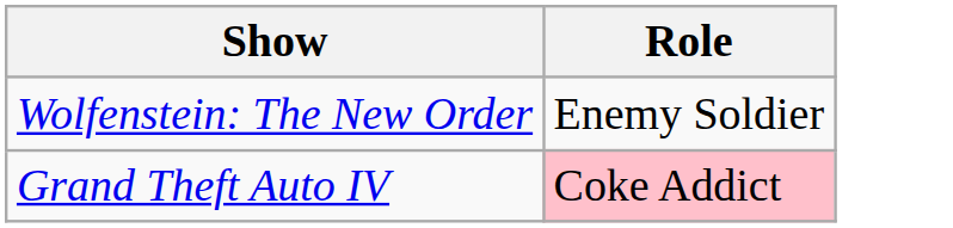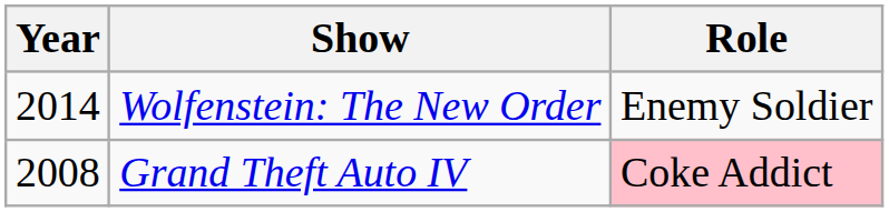+ column: Year | 2014 | 2008
